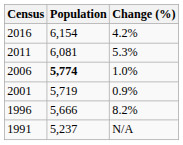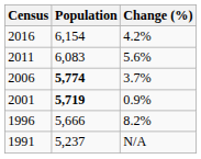2011 | Population: 6,081 -> 6,083
2011 | Change (%): 5.3% -> 5.6%
2006 | Change (%): 1.0% -> 3.7%
2001 | Population: normal -> bold
